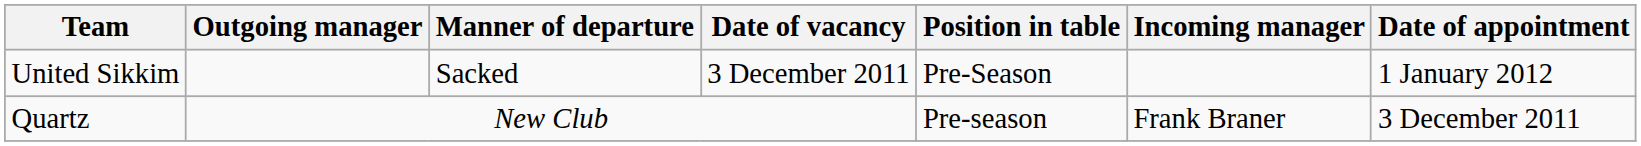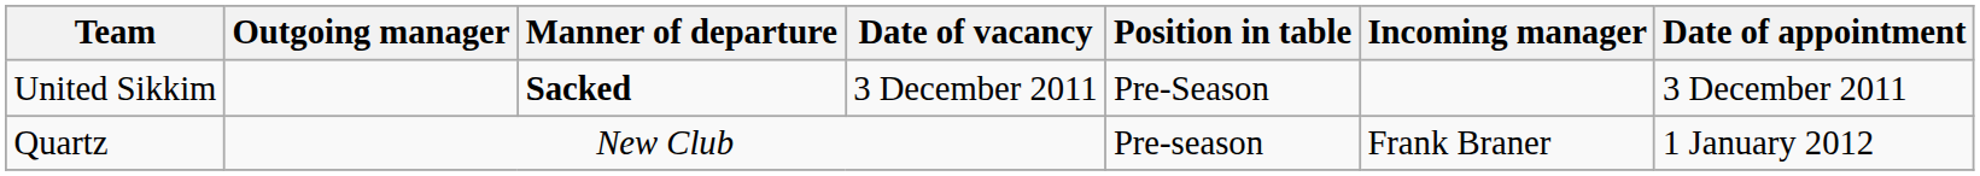United Sikkim | Manner of departure: normal -> bold
United Sikkim | Date of appointment: 1 January 2012 -> 3 December 2011
Quartz | Date of appointment: 3 December 2011 -> 1 January 2012
